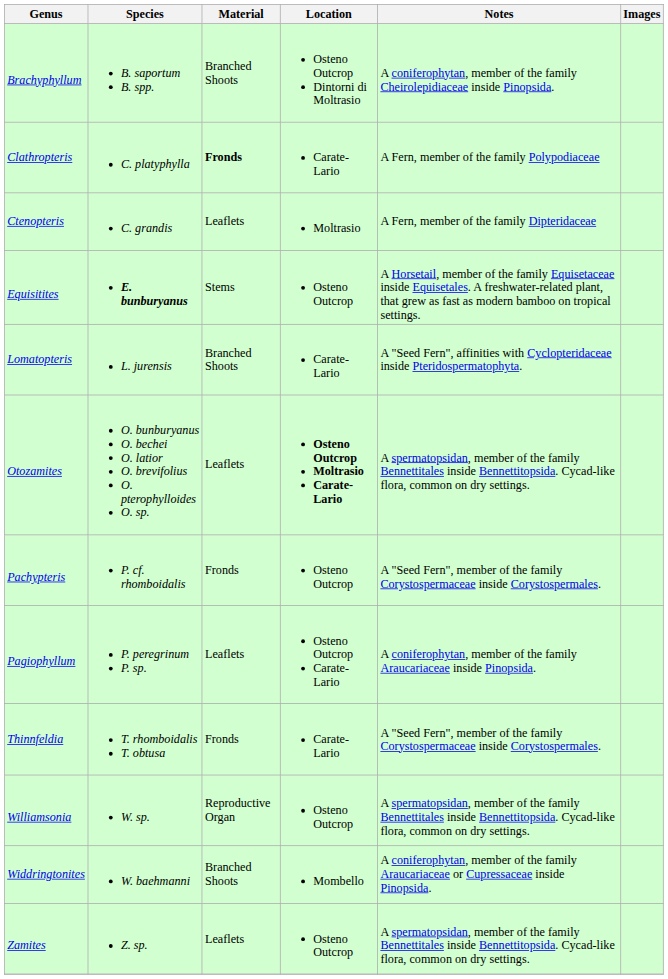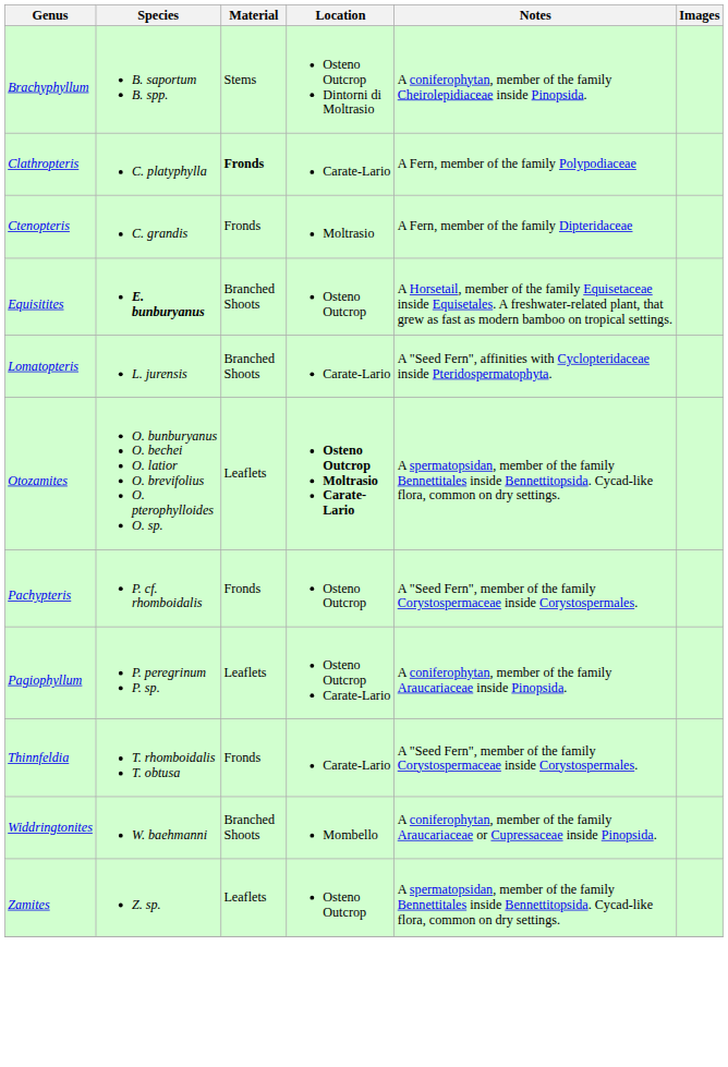Brachyphyllum | Material: Branched Shoots -> Stems
Ctenopteris | Material: Leaflets -> Fronds
Equisitites | Material: Stems -> Branched Shoots
- row: Williamsonia | W. sp. | Reproductive Organ | Osteno Outcrop | A spermatopsidan, member of the family Bennettitales inside Bennettitopsida. Cycad-like flora, common on dry settings.
